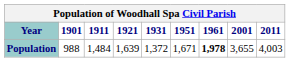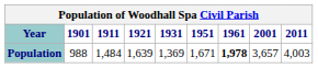Population | 1931: 1,372 -> 1,369
Population | 2001: 3,655 -> 3,657
